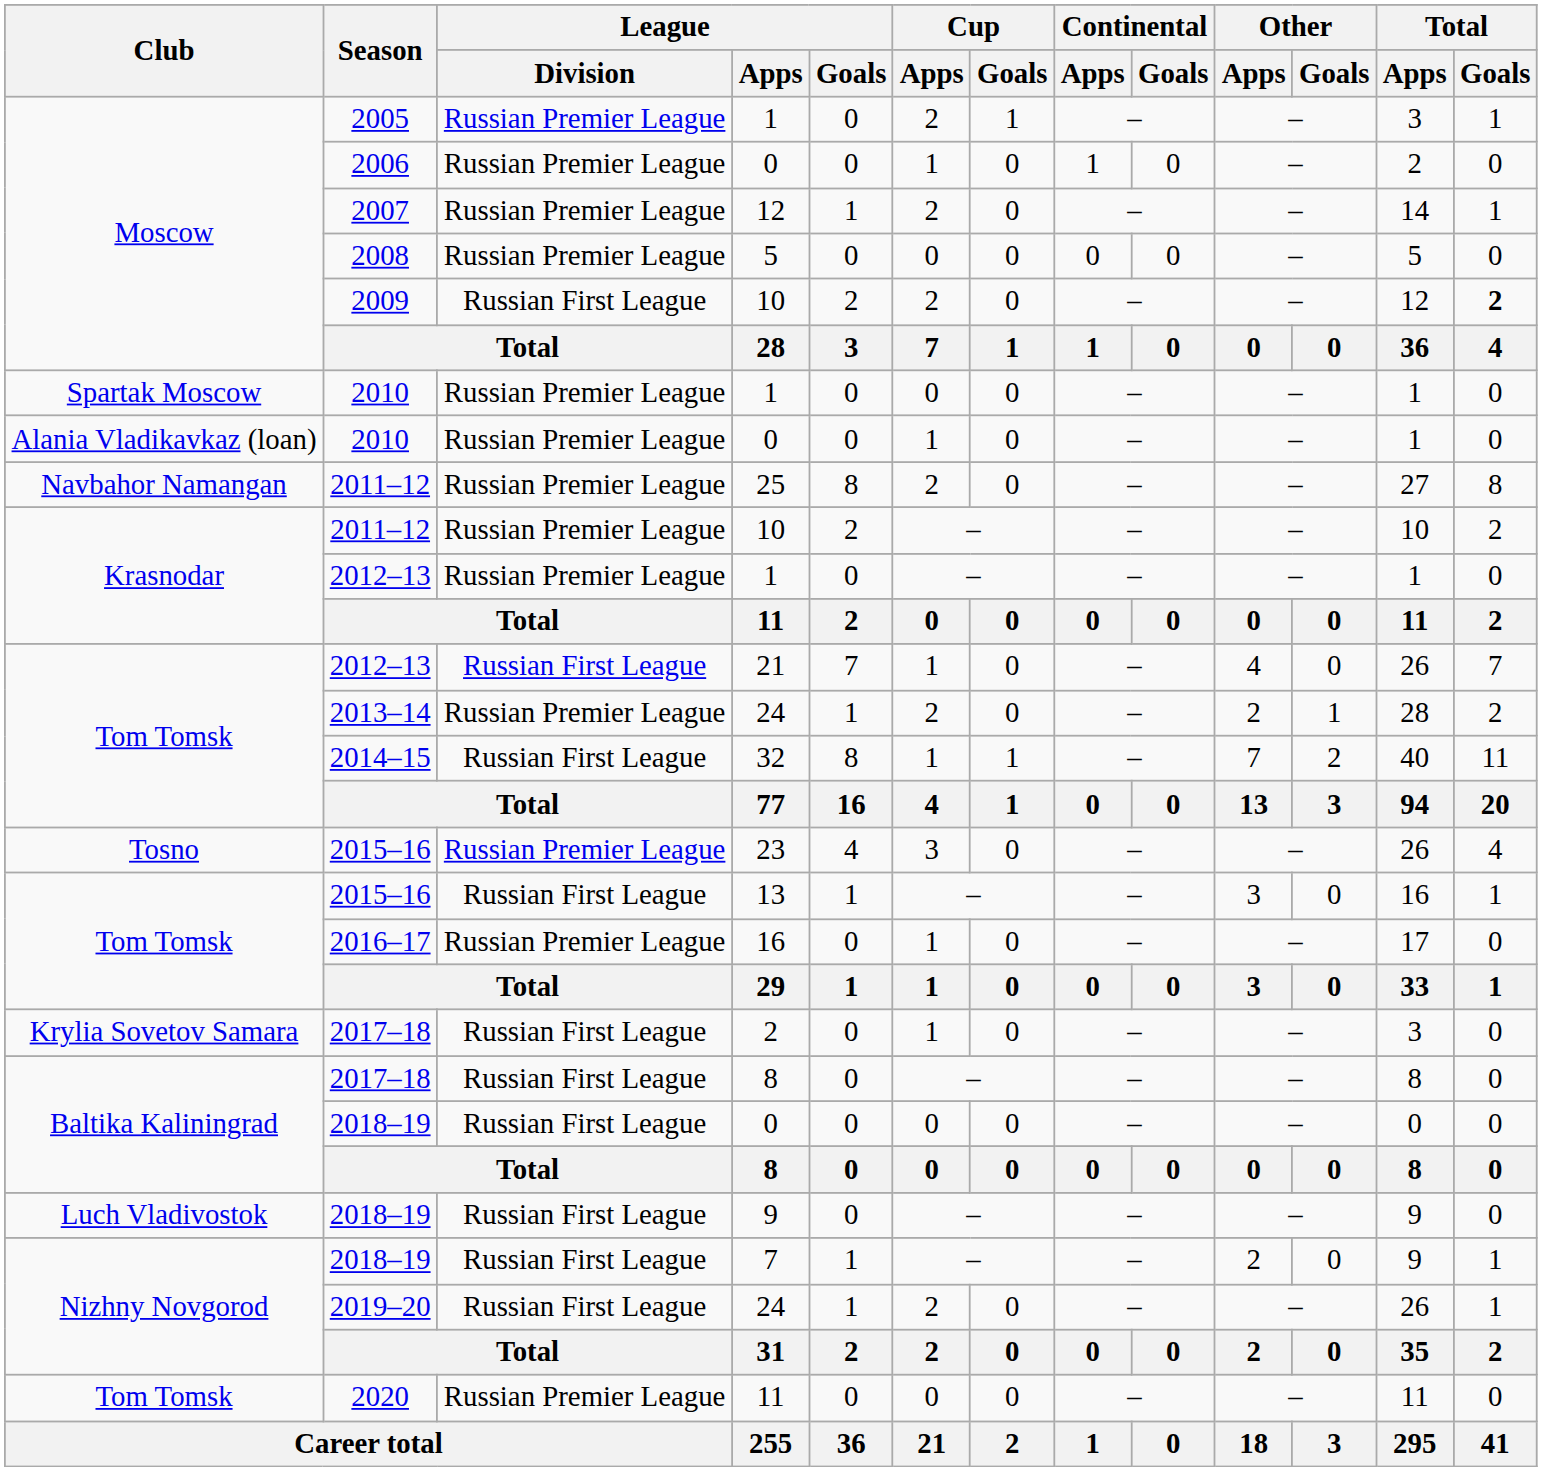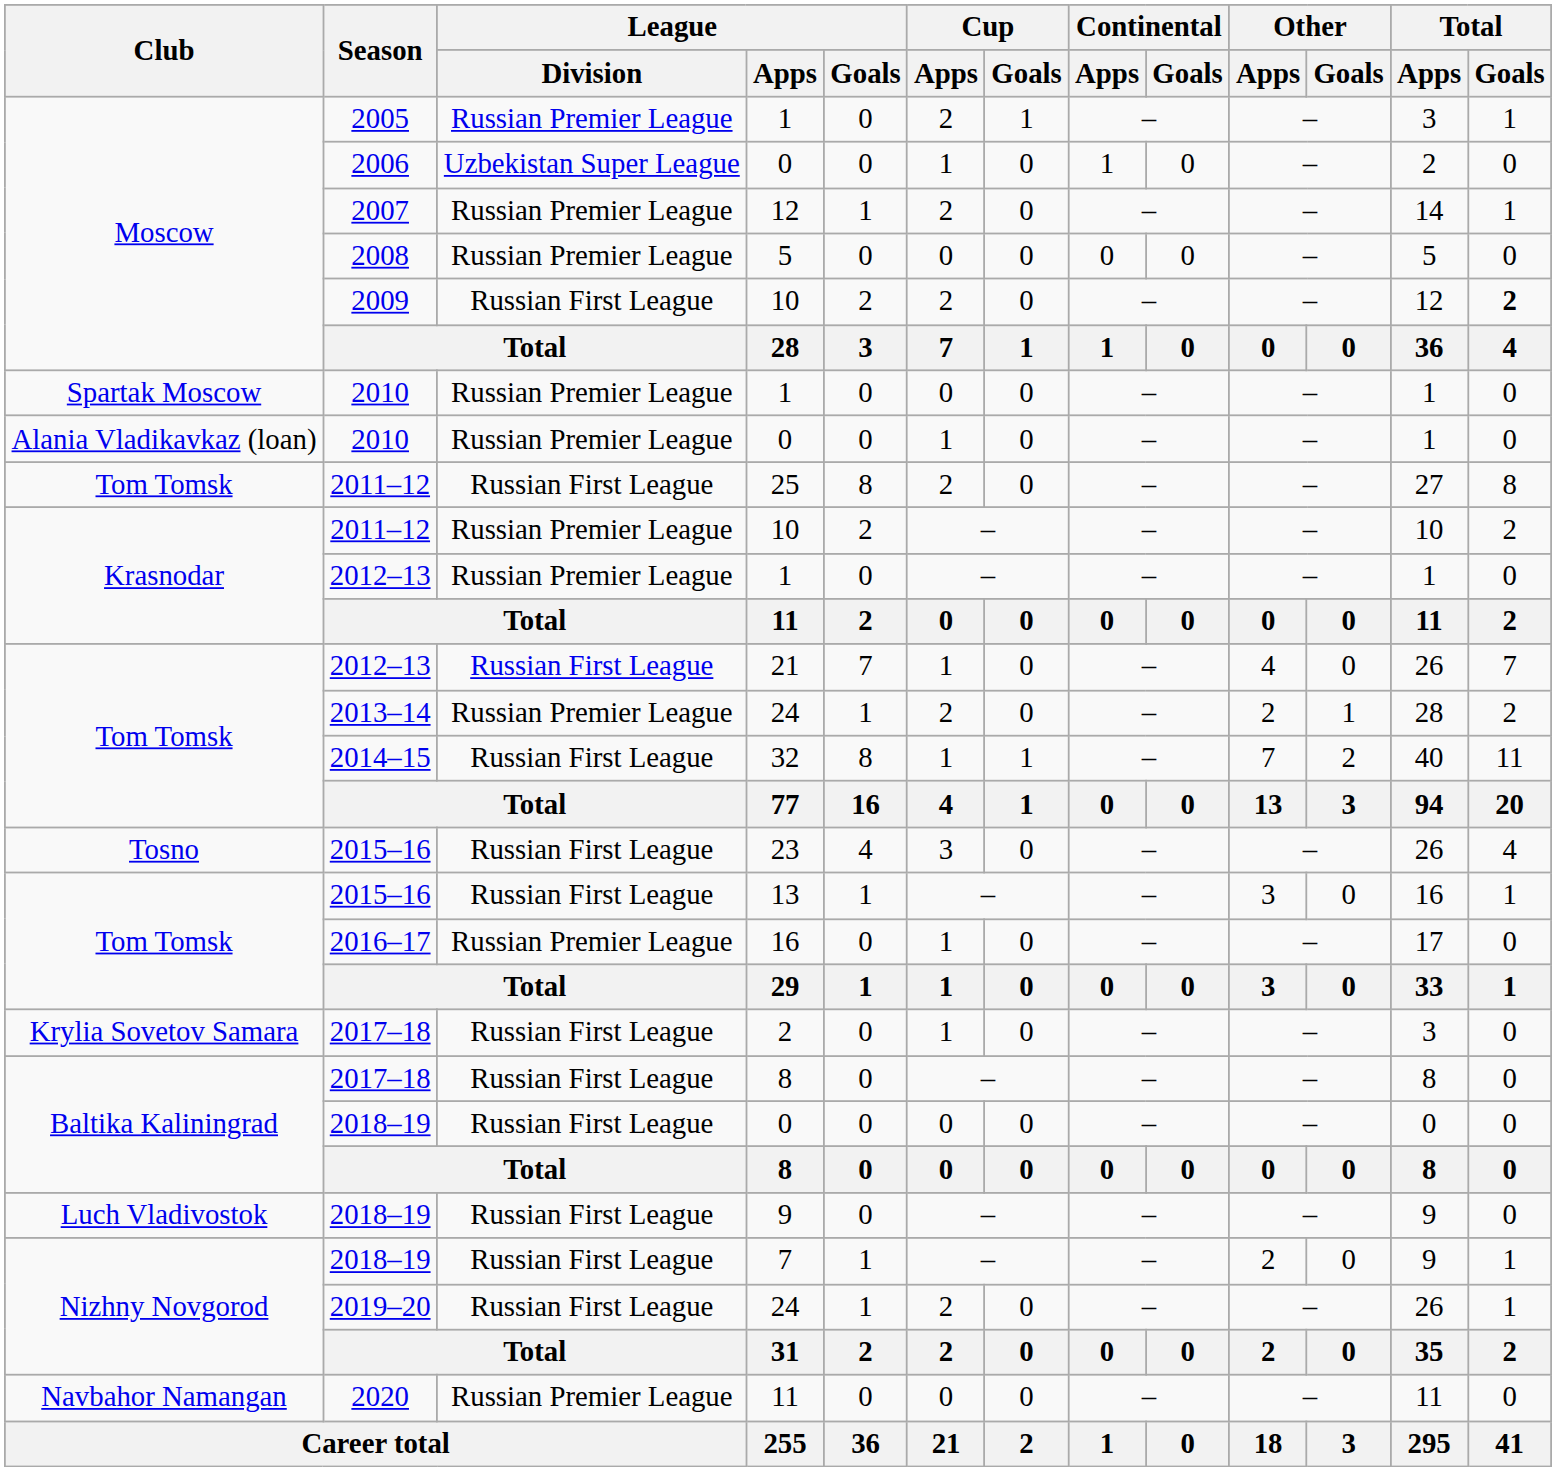2006 / 0 | League / Division: Russian Premier League -> Uzbekistan Super League
25 | Club: Navbahor Namangan -> Tom Tomsk
25 | League / Division: Russian Premier League -> Russian First League
23 | League / Division: Russian Premier League -> Russian First League
2020 / 11 | Club: Tom Tomsk -> Navbahor Namangan
